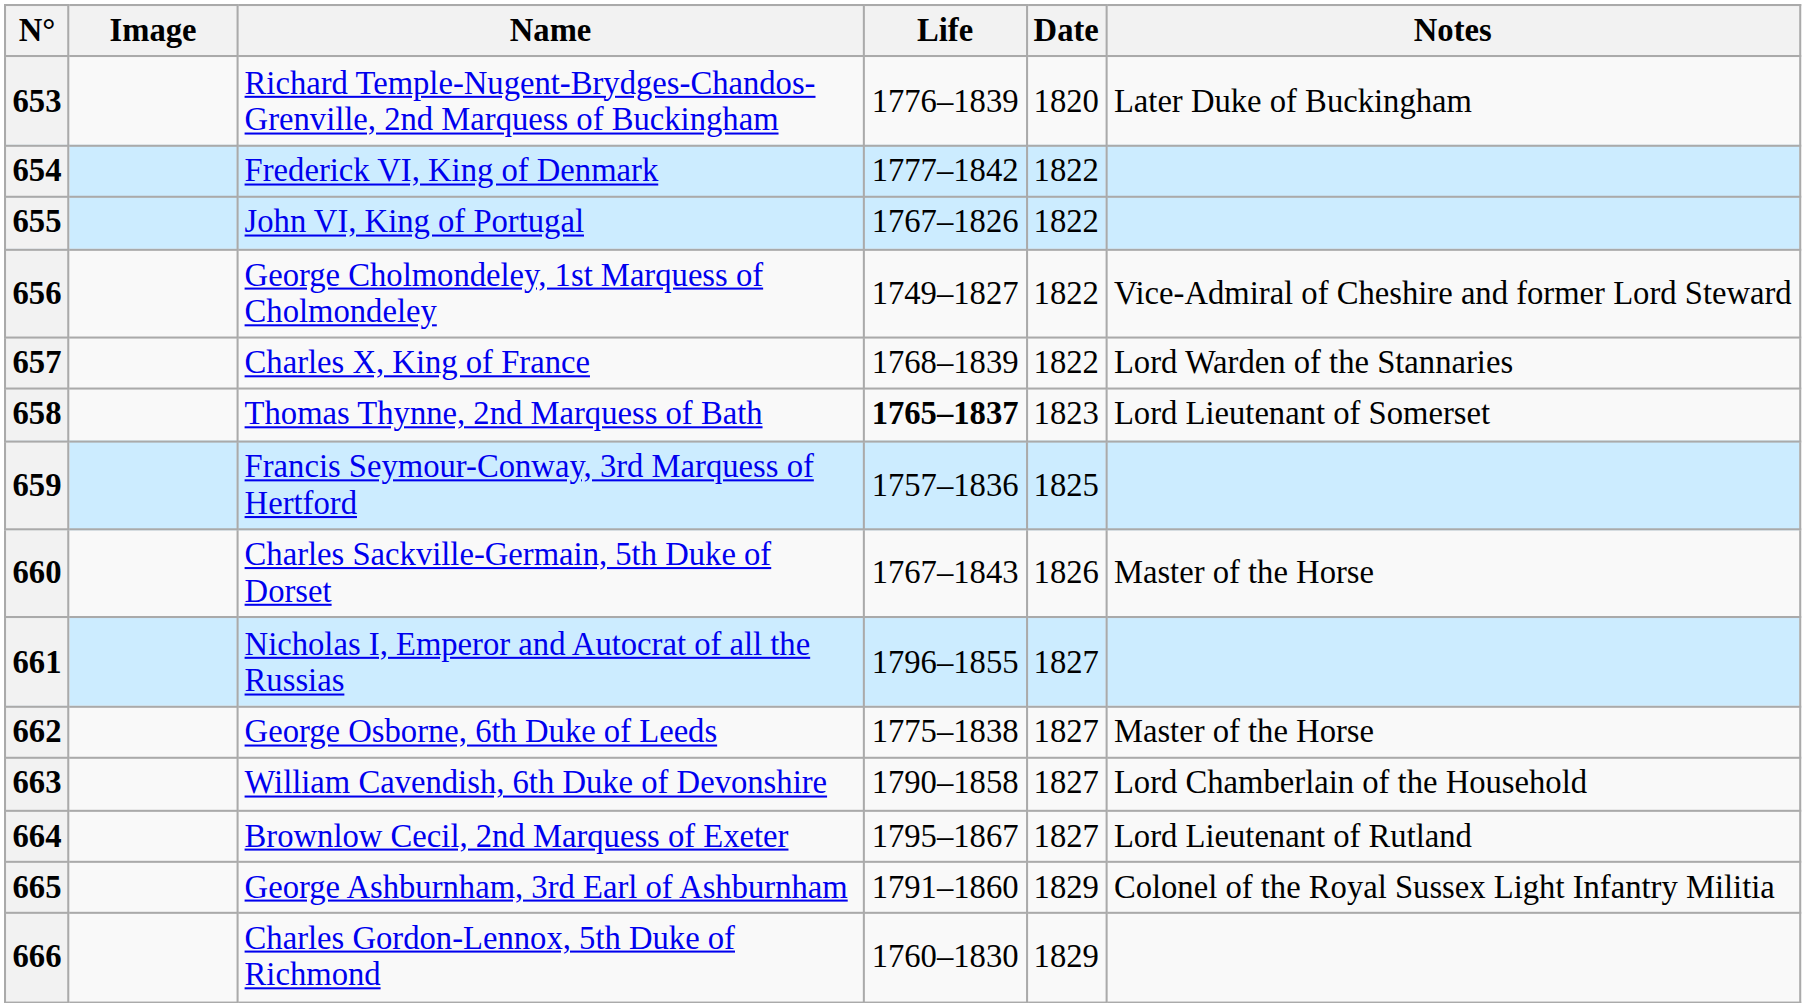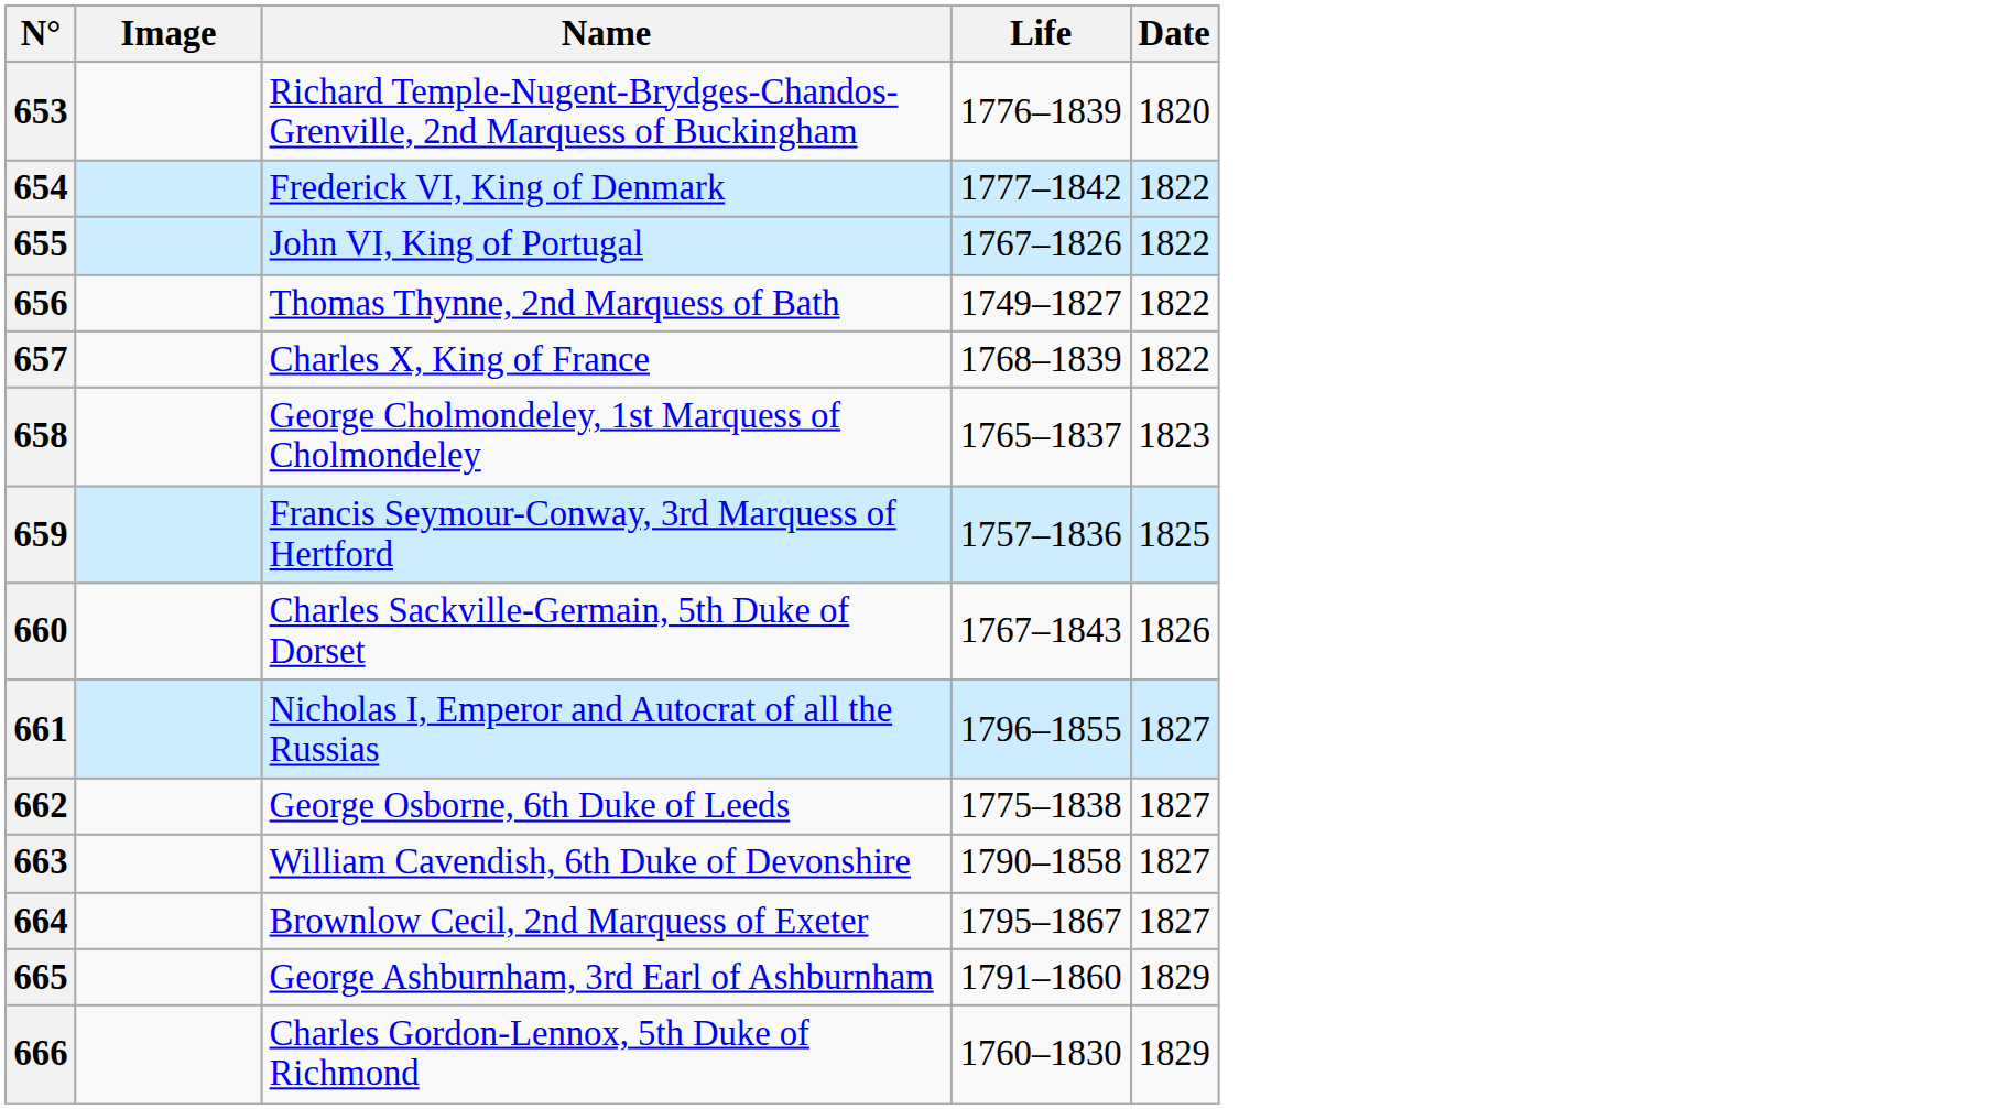- column: Notes | Later Duke of Buckingham | Vice-Admiral of Cheshire and former Lord Steward | Lord Warden of the Stannaries | Lord Lieutenant of Somerset | Master of the Horse | Master of the Horse | Lord Chamberlain of the Household | Lord Lieutenant of Rutland | Colonel of the Royal Sussex Light Infantry Militia
656 | Name: George Cholmondeley, 1st Marquess of Cholmondeley -> Thomas Thynne, 2nd Marquess of Bath
658 | Name: Thomas Thynne, 2nd Marquess of Bath -> George Cholmondeley, 1st Marquess of Cholmondeley
658 | Life: bold -> normal
